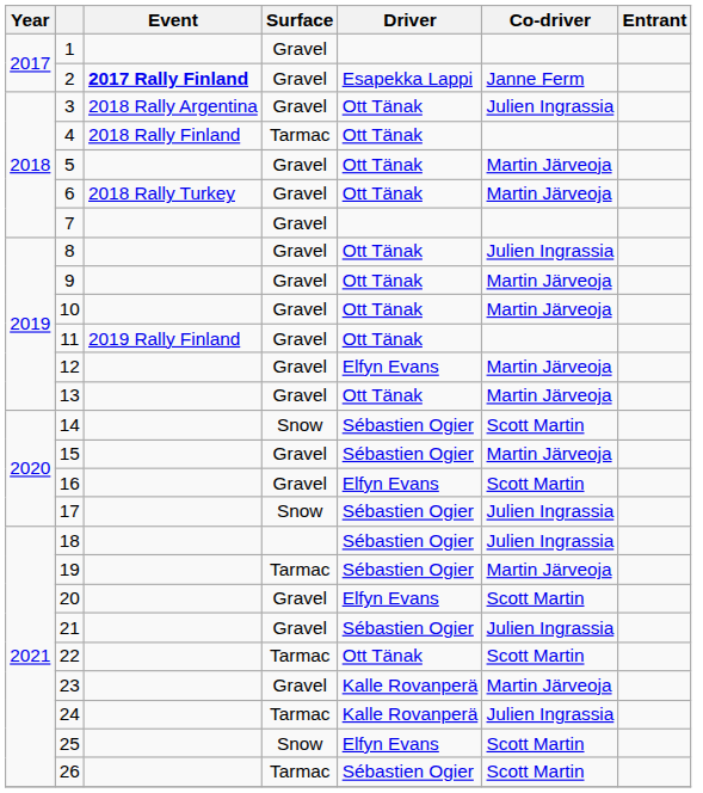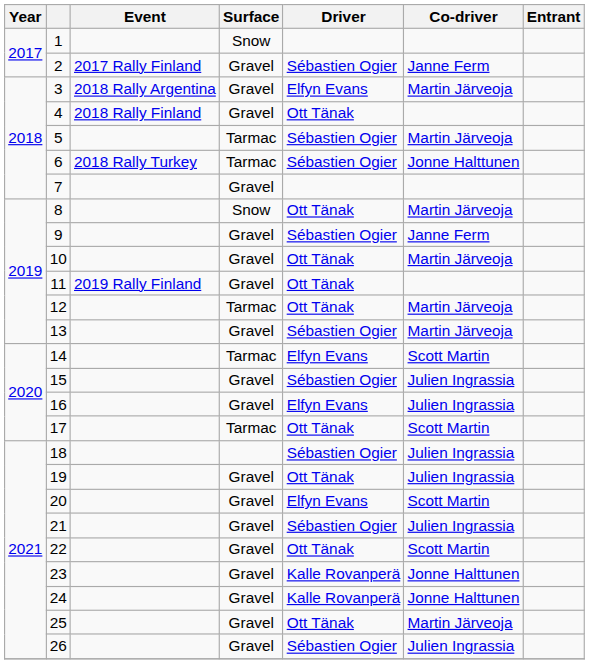1 | Surface: Gravel -> Snow
2 | Event: bold -> normal
2 | Driver: Esapekka Lappi -> Sébastien Ogier
3 | Driver: Ott Tänak -> Elfyn Evans
3 | Co-driver: Julien Ingrassia -> Martin Järveoja
4 | Surface: Tarmac -> Gravel
5 | Surface: Gravel -> Tarmac
5 | Driver: Ott Tänak -> Sébastien Ogier
6 | Surface: Gravel -> Tarmac
6 | Driver: Ott Tänak -> Sébastien Ogier
6 | Co-driver: Martin Järveoja -> Jonne Halttunen
8 | Surface: Gravel -> Snow
8 | Co-driver: Julien Ingrassia -> Martin Järveoja
9 | Driver: Ott Tänak -> Sébastien Ogier
9 | Co-driver: Martin Järveoja -> Janne Ferm
12 | Surface: Gravel -> Tarmac
12 | Driver: Elfyn Evans -> Ott Tänak
13 | Driver: Ott Tänak -> Sébastien Ogier
14 | Surface: Snow -> Tarmac
14 | Driver: Sébastien Ogier -> Elfyn Evans
15 | Co-driver: Martin Järveoja -> Julien Ingrassia
16 | Co-driver: Scott Martin -> Julien Ingrassia
17 | Surface: Snow -> Tarmac
17 | Driver: Sébastien Ogier -> Ott Tänak
17 | Co-driver: Julien Ingrassia -> Scott Martin
19 | Surface: Tarmac -> Gravel
19 | Driver: Sébastien Ogier -> Ott Tänak
19 | Co-driver: Martin Järveoja -> Julien Ingrassia
22 | Surface: Tarmac -> Gravel
23 | Co-driver: Martin Järveoja -> Jonne Halttunen
24 | Surface: Tarmac -> Gravel
24 | Co-driver: Julien Ingrassia -> Jonne Halttunen
25 | Surface: Snow -> Gravel
25 | Driver: Elfyn Evans -> Ott Tänak
25 | Co-driver: Scott Martin -> Martin Järveoja
26 | Surface: Tarmac -> Gravel
26 | Co-driver: Scott Martin -> Julien Ingrassia
